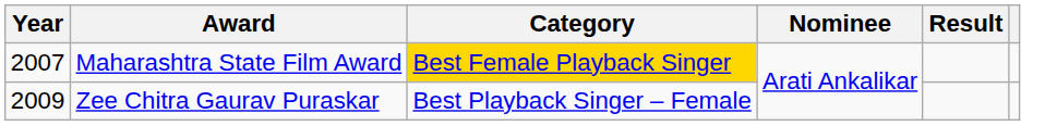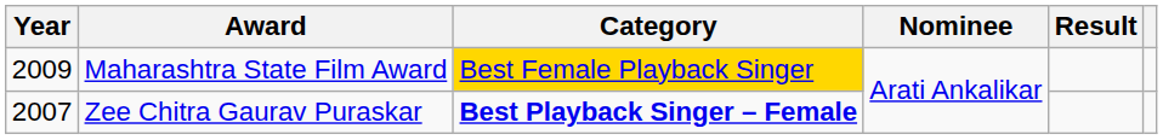Maharashtra State Film Award | Year: 2007 -> 2009
Zee Chitra Gaurav Puraskar | Year: 2009 -> 2007
Zee Chitra Gaurav Puraskar | Category: normal -> bold
